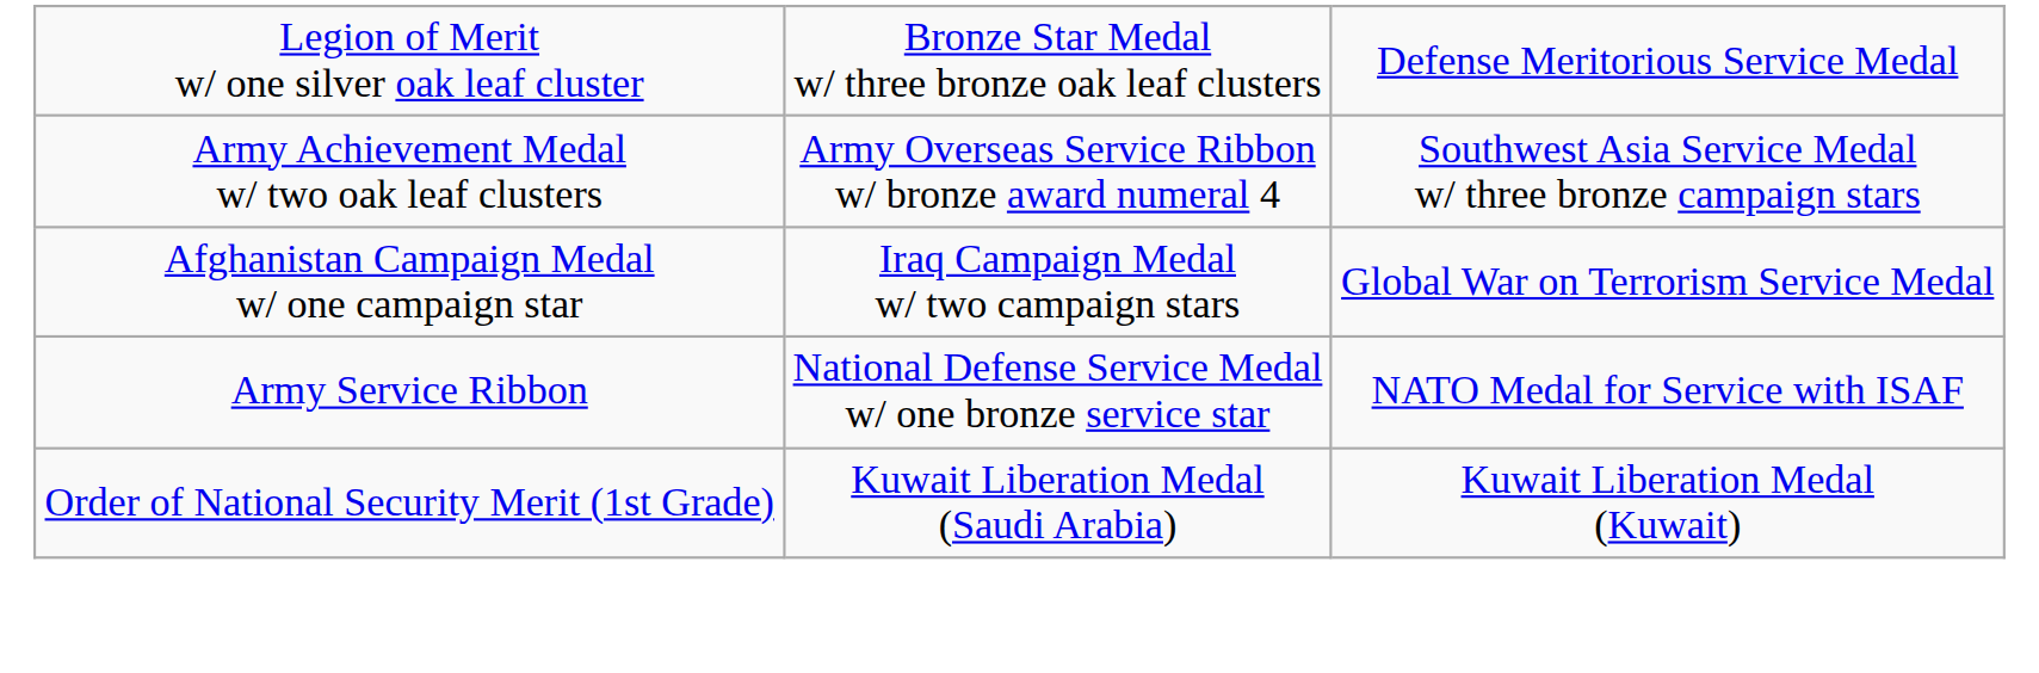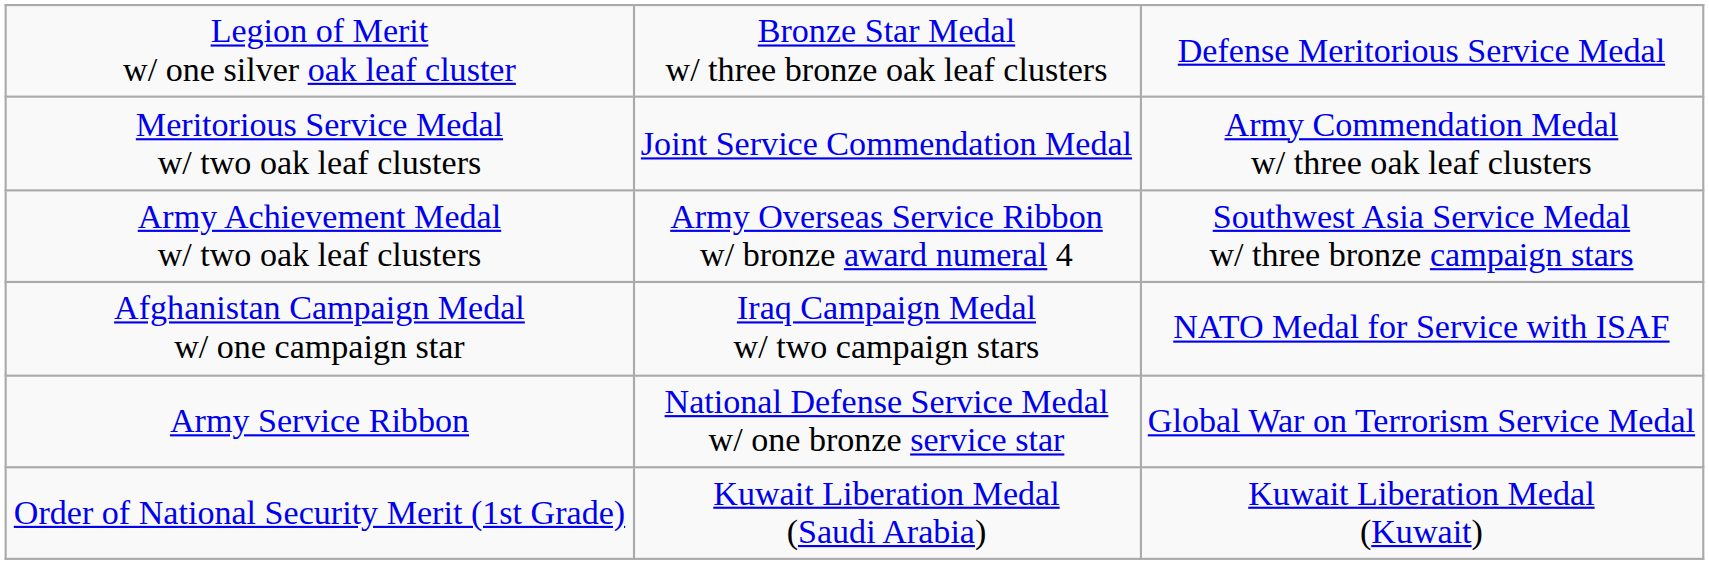+ row: Meritorious Service Medal w/ two oak leaf clusters | Joint Service Commendation Medal | Army Commendation Medal w/ three oak leaf clusters
Afghanistan Campaign Medal w/ one campaign star | column 3: Global War on Terrorism Service Medal -> NATO Medal for Service with ISAF
Army Service Ribbon | column 3: NATO Medal for Service with ISAF -> Global War on Terrorism Service Medal
